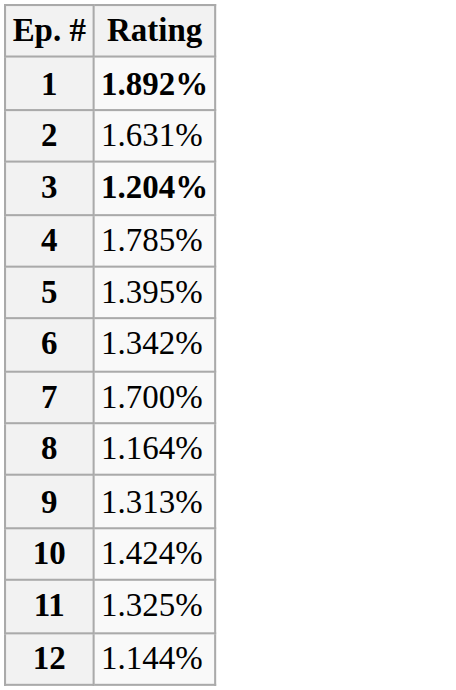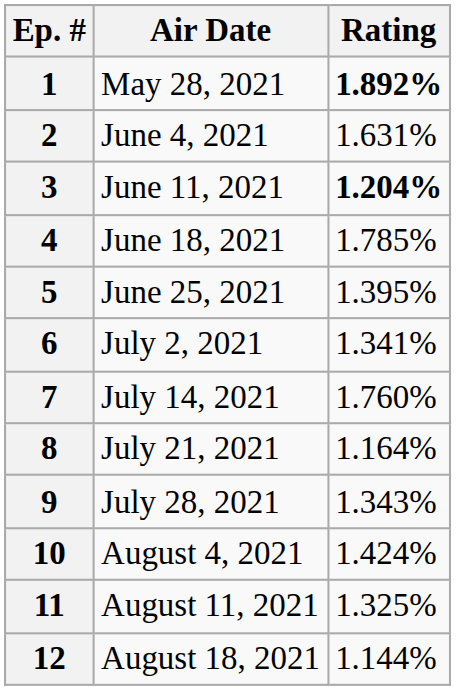+ column: Air Date | May 28, 2021 | June 4, 2021 | June 11, 2021 | June 18, 2021 | June 25, 2021 | July 2, 2021 | July 14, 2021 | July 21, 2021 | July 28, 2021 | August 4, 2021 | August 11, 2021 | August 18, 2021
6 | Rating: 1.342% -> 1.341%
7 | Rating: 1.700% -> 1.760%
9 | Rating: 1.313% -> 1.343%
